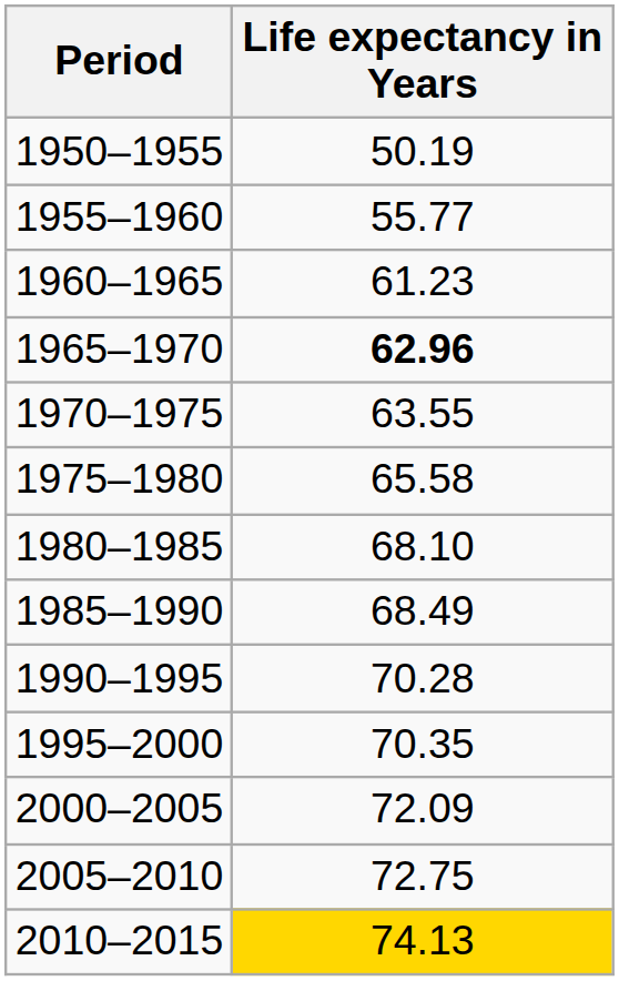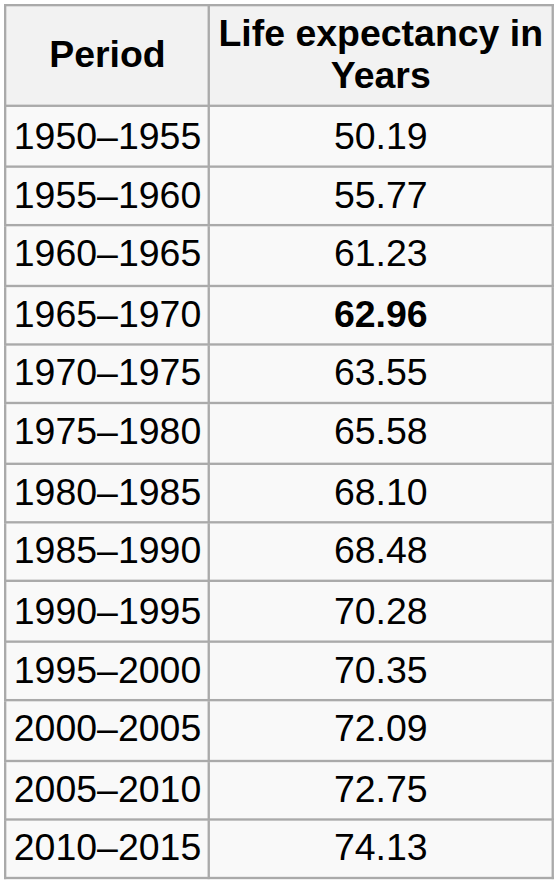1985–1990 | Life expectancy in Years: 68.49 -> 68.48
2010–2015 | Life expectancy in Years: gold background -> no background
